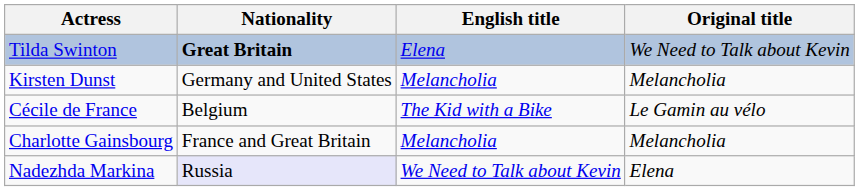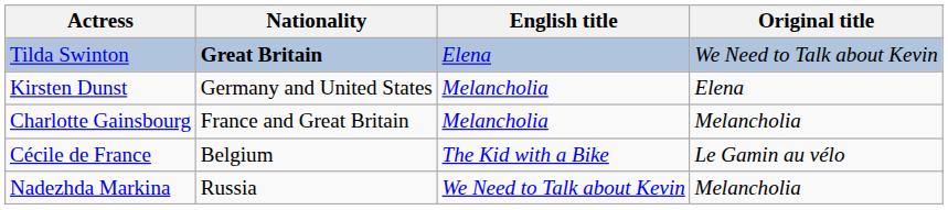Kirsten Dunst | Original title: Melancholia -> Elena
rows swapped: Cécile de France <-> Charlotte Gainsbourg
Nadezhda Markina | Nationality: lavender background -> no background
Nadezhda Markina | Original title: Elena -> Melancholia
